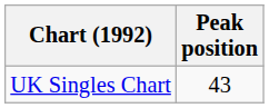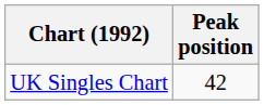UK Singles Chart | Peak position: 43 -> 42
